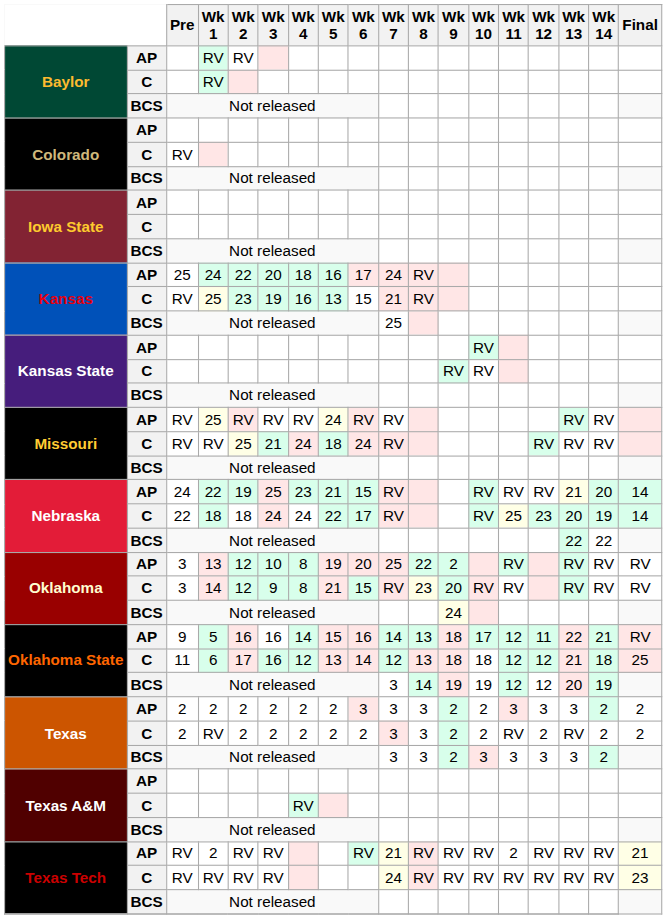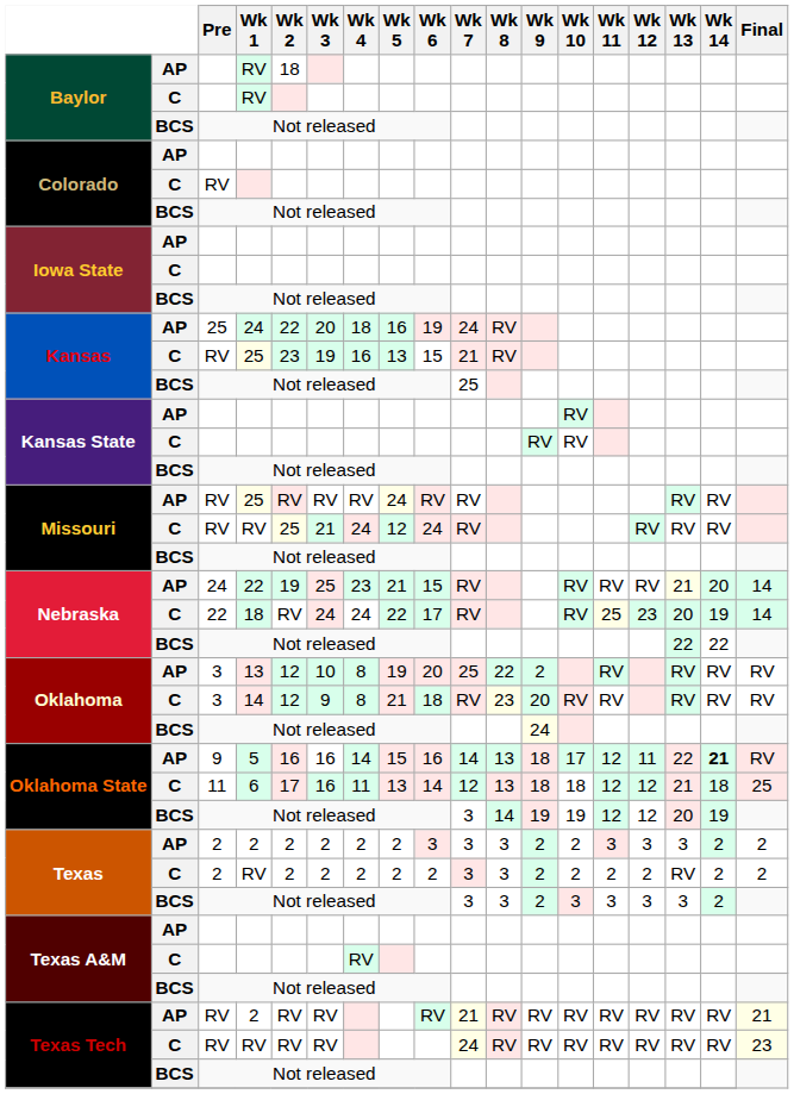Baylor / AP | Wk 2: RV -> 18
Kansas / AP | Wk 6: 17 -> 19
Missouri / C | Wk 5: 18 -> 12
Nebraska / C | Wk 2: 18 -> RV
Oklahoma / C | Wk 6: 15 -> 18
Oklahoma State / AP | Wk 14: normal -> bold
Oklahoma State / C | Wk 4: 12 -> 11
Texas / C | Wk 11: RV -> 2
Texas Tech / AP | Wk 11: 2 -> RV
